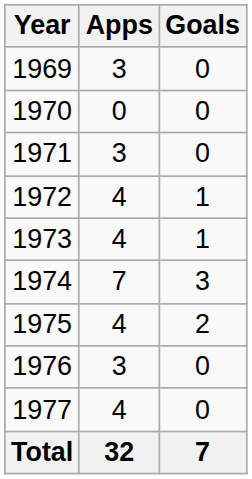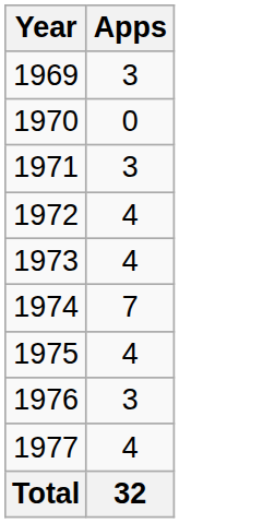- column: Goals | 0 | 0 | 0 | 1 | 1 | 3 | 2 | 0 | 0 | 7
